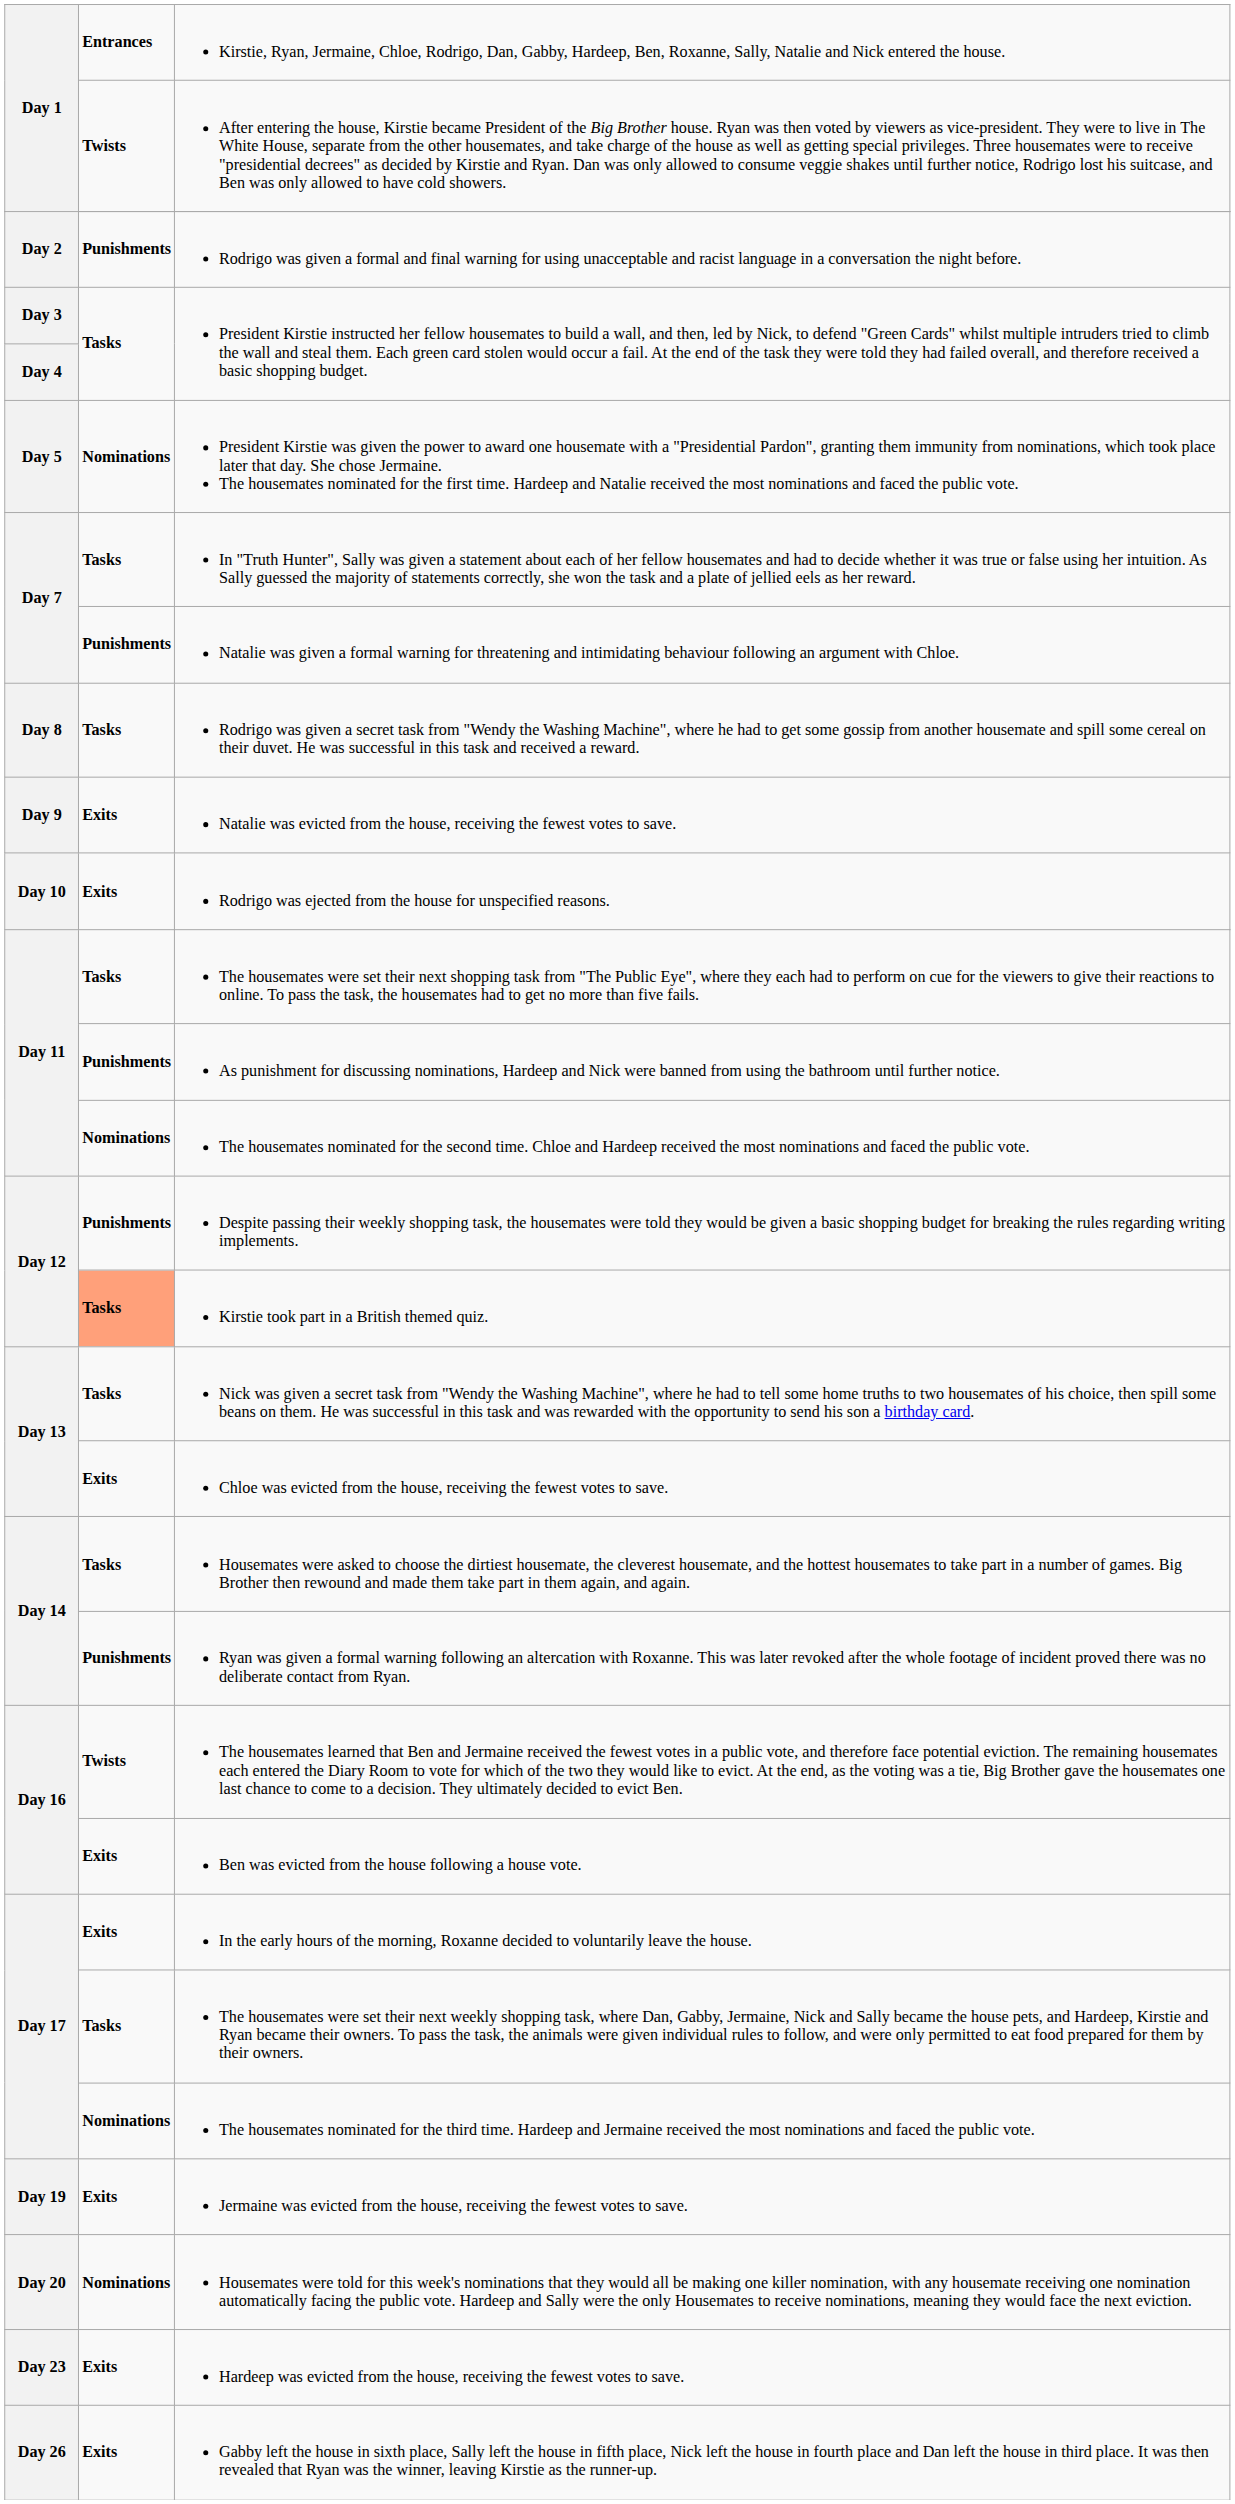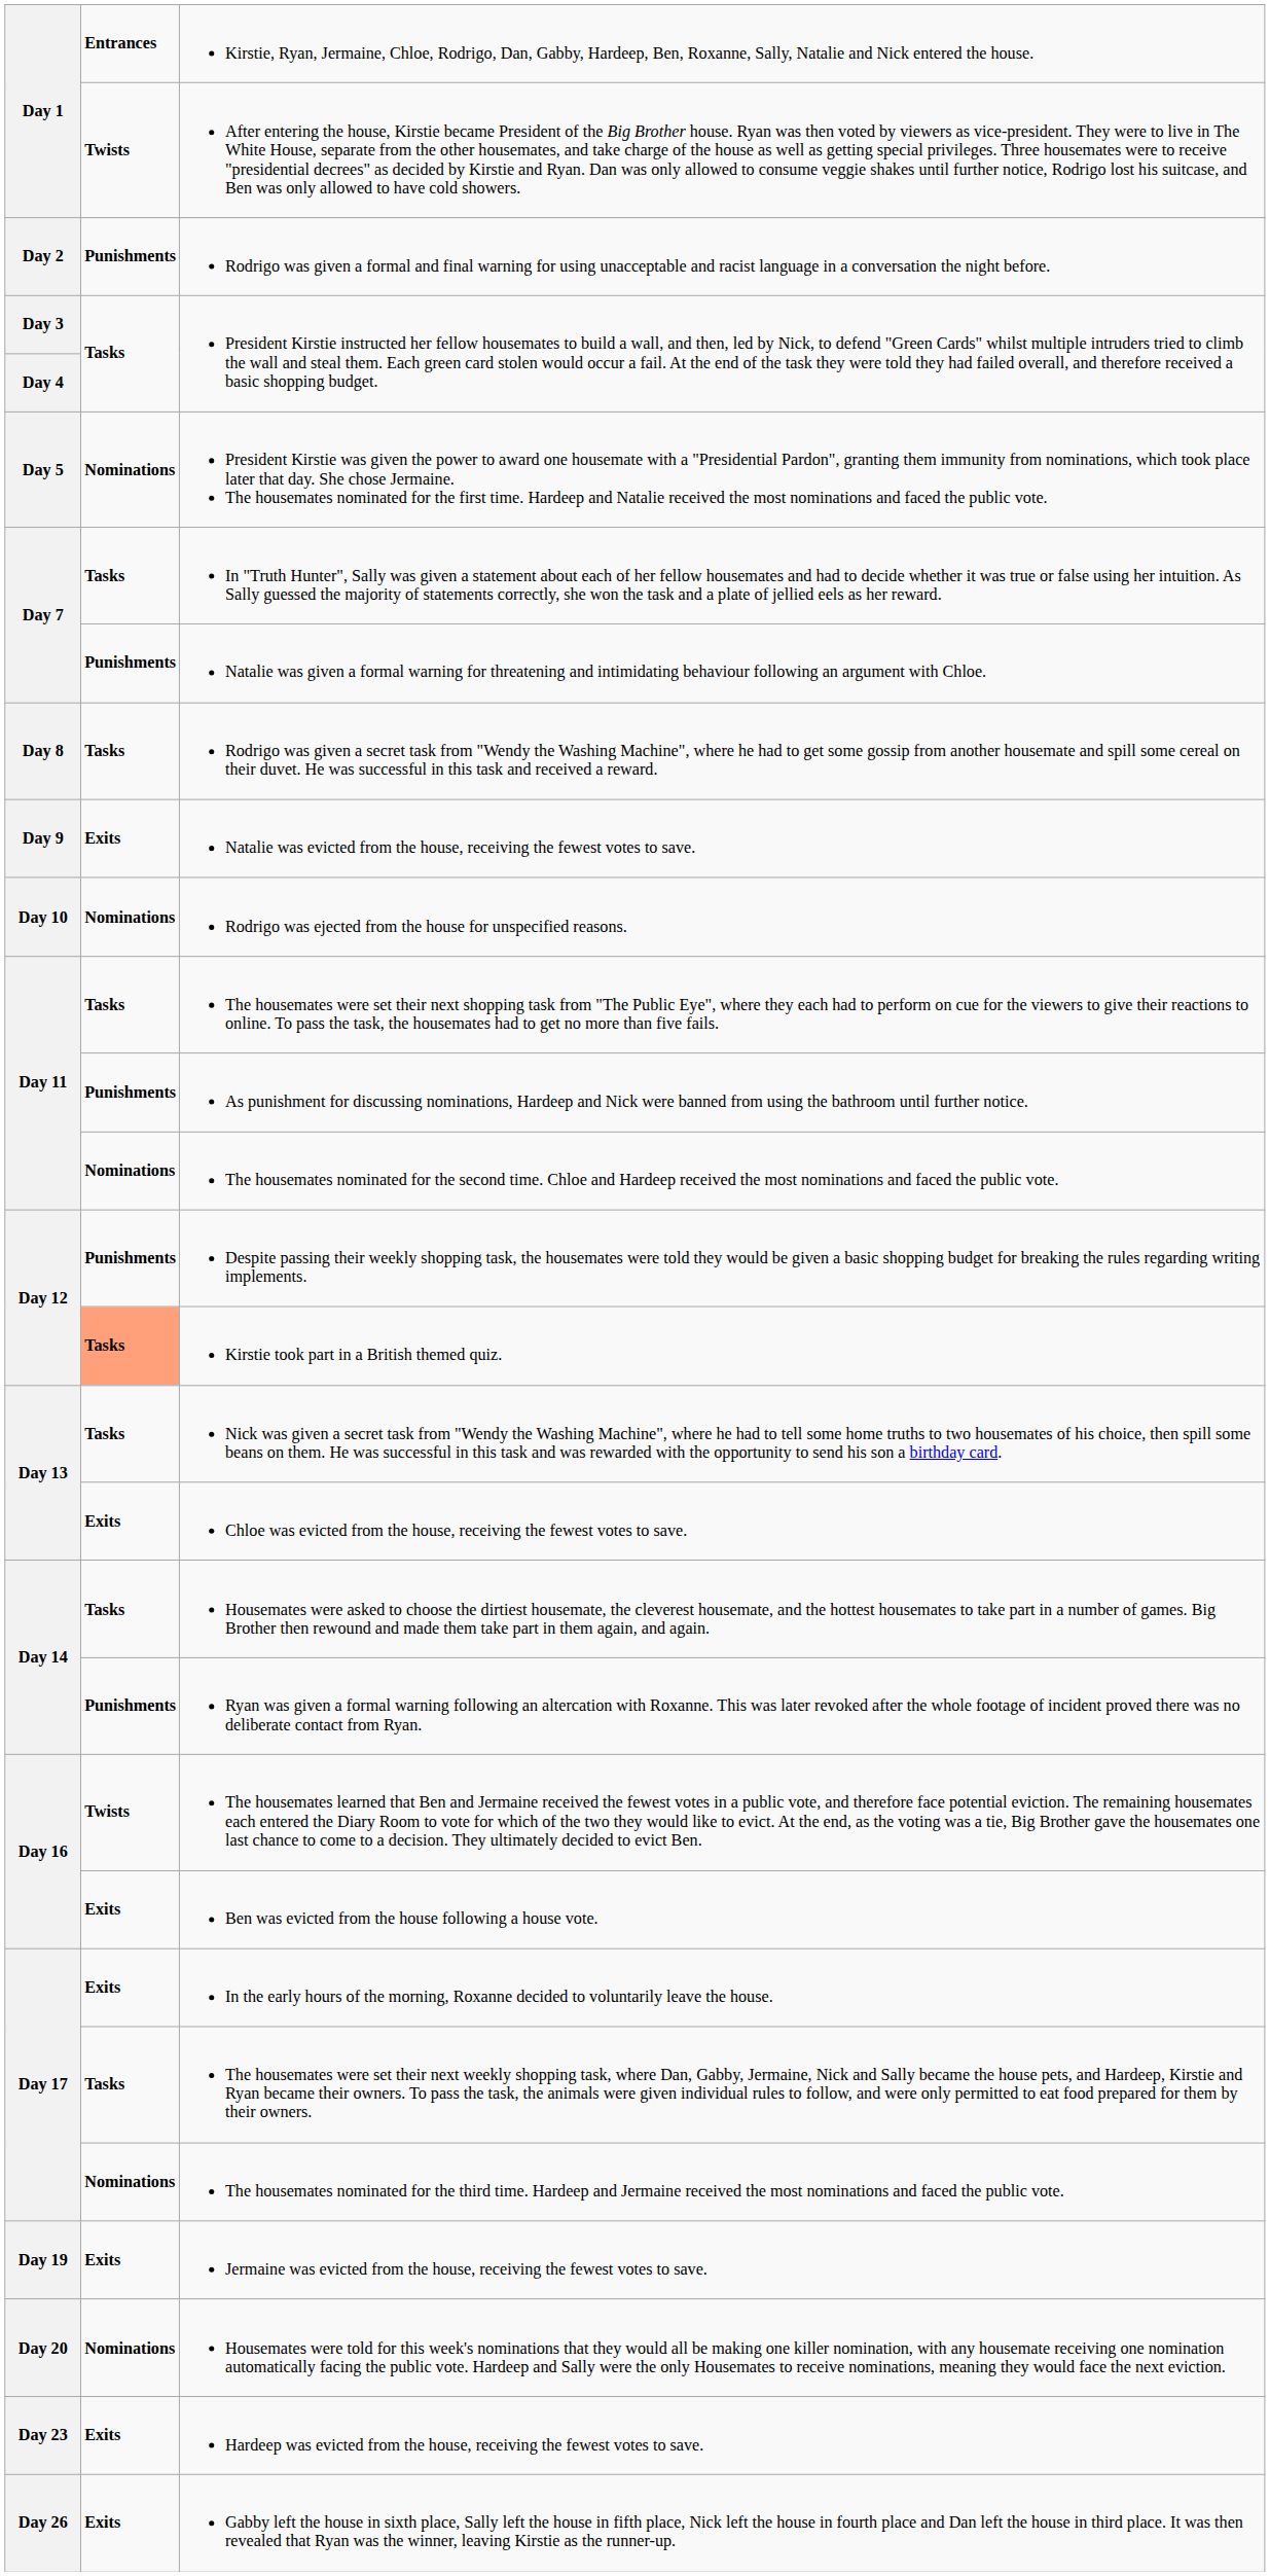Rodrigo was ejected from the house for unspecified reasons. | column 2: Exits -> Nominations
